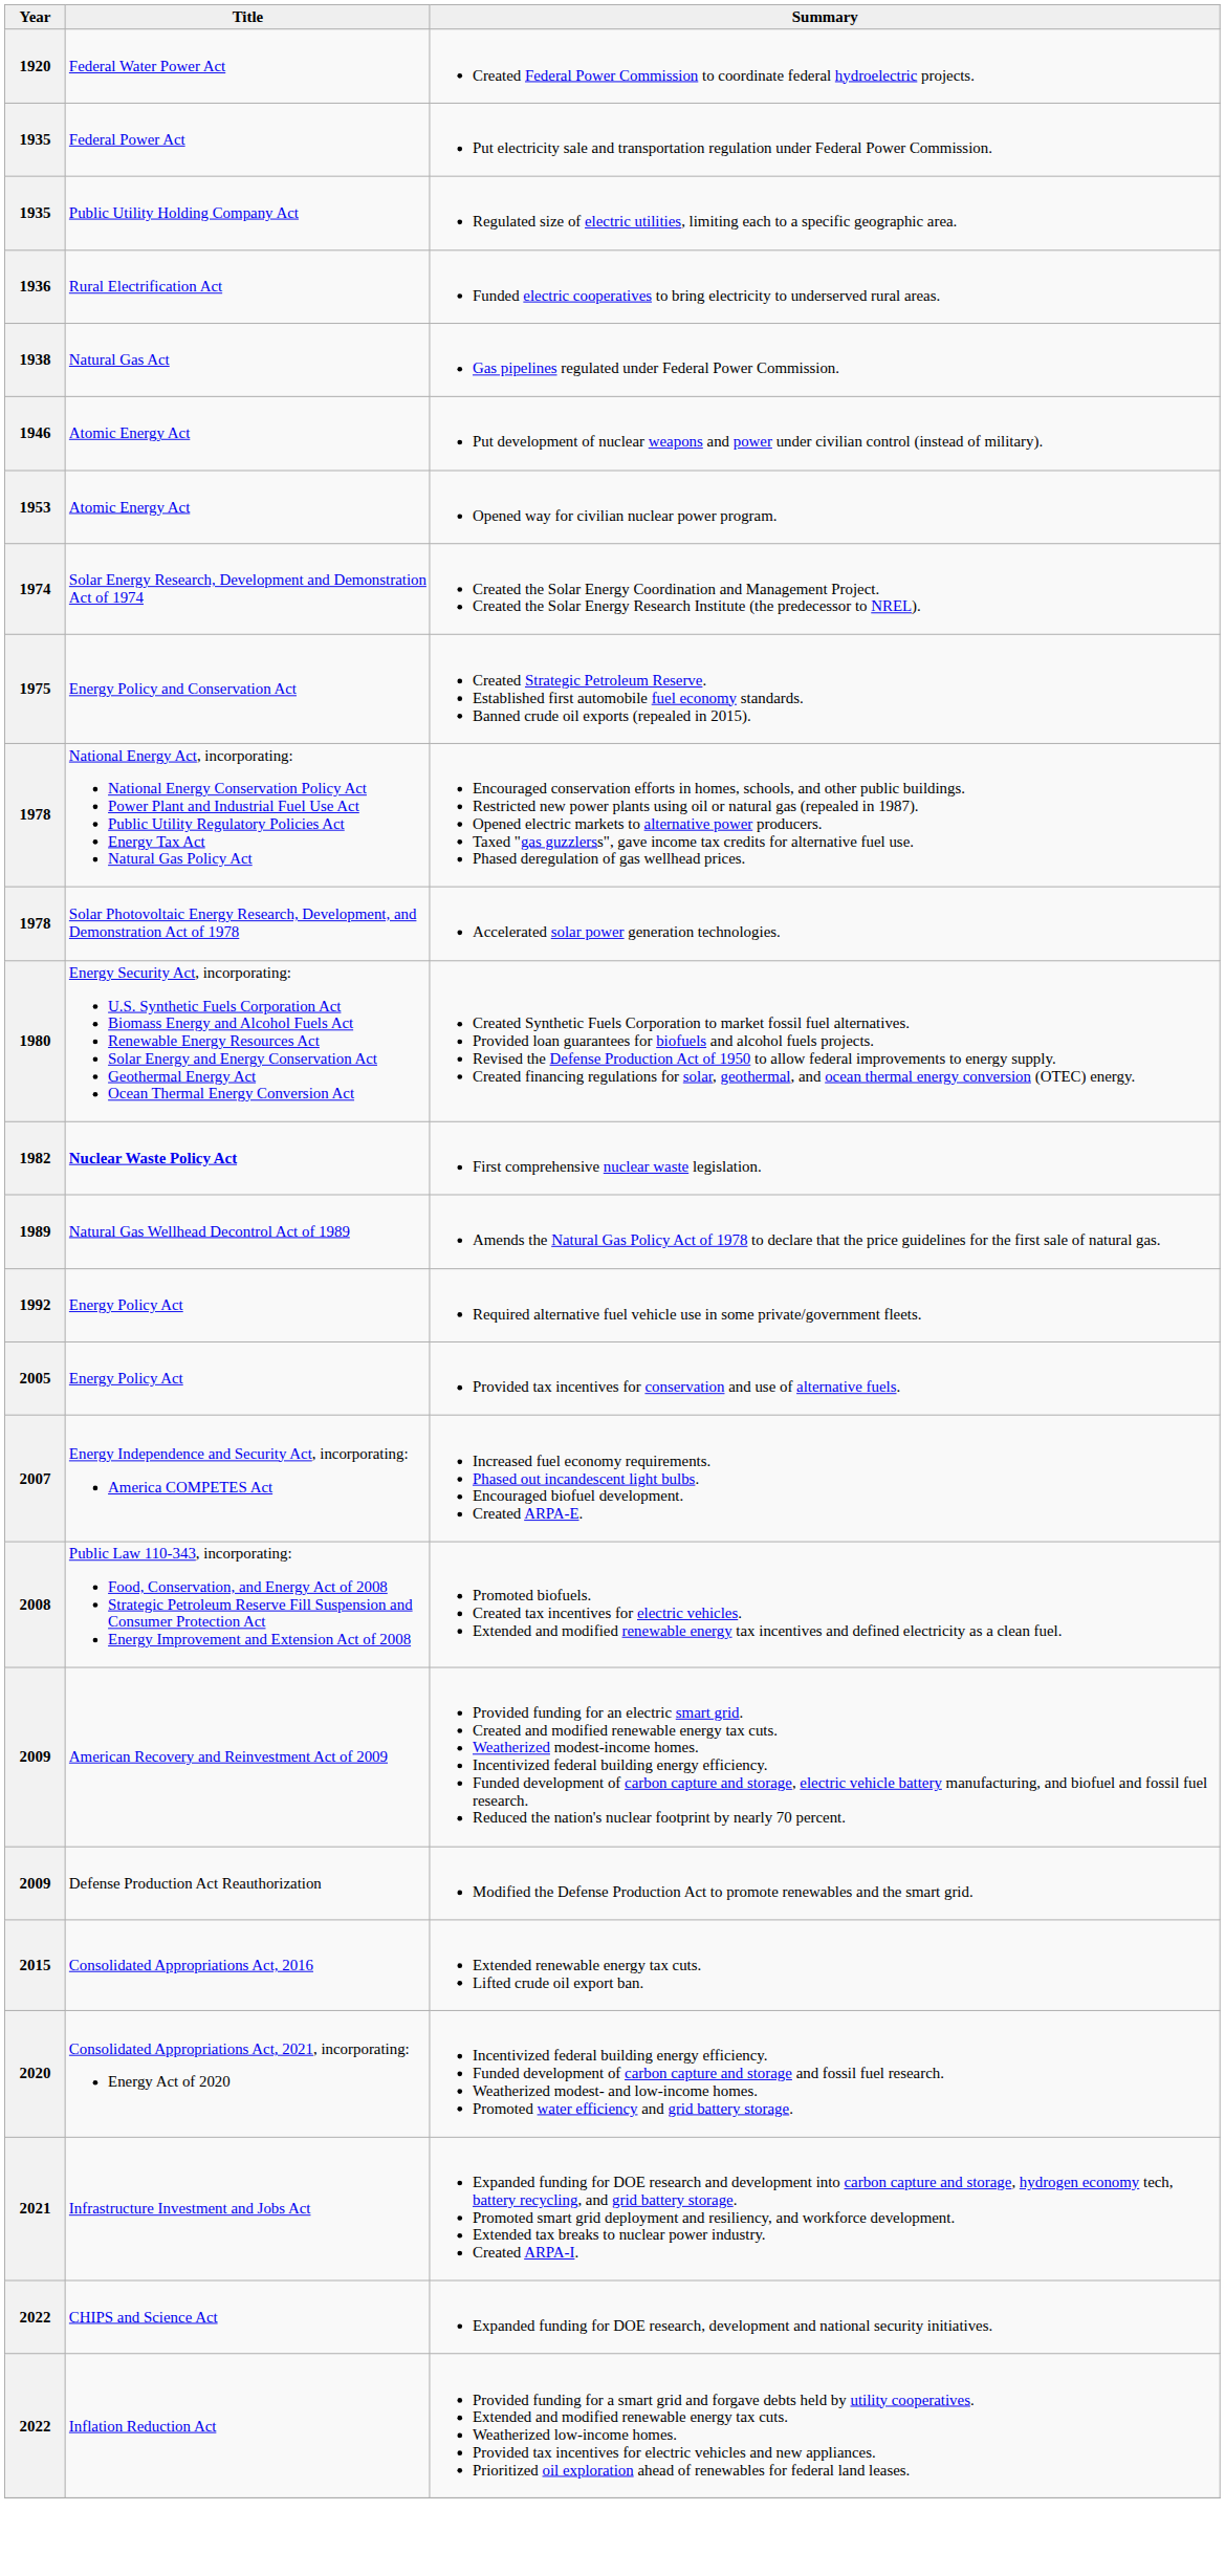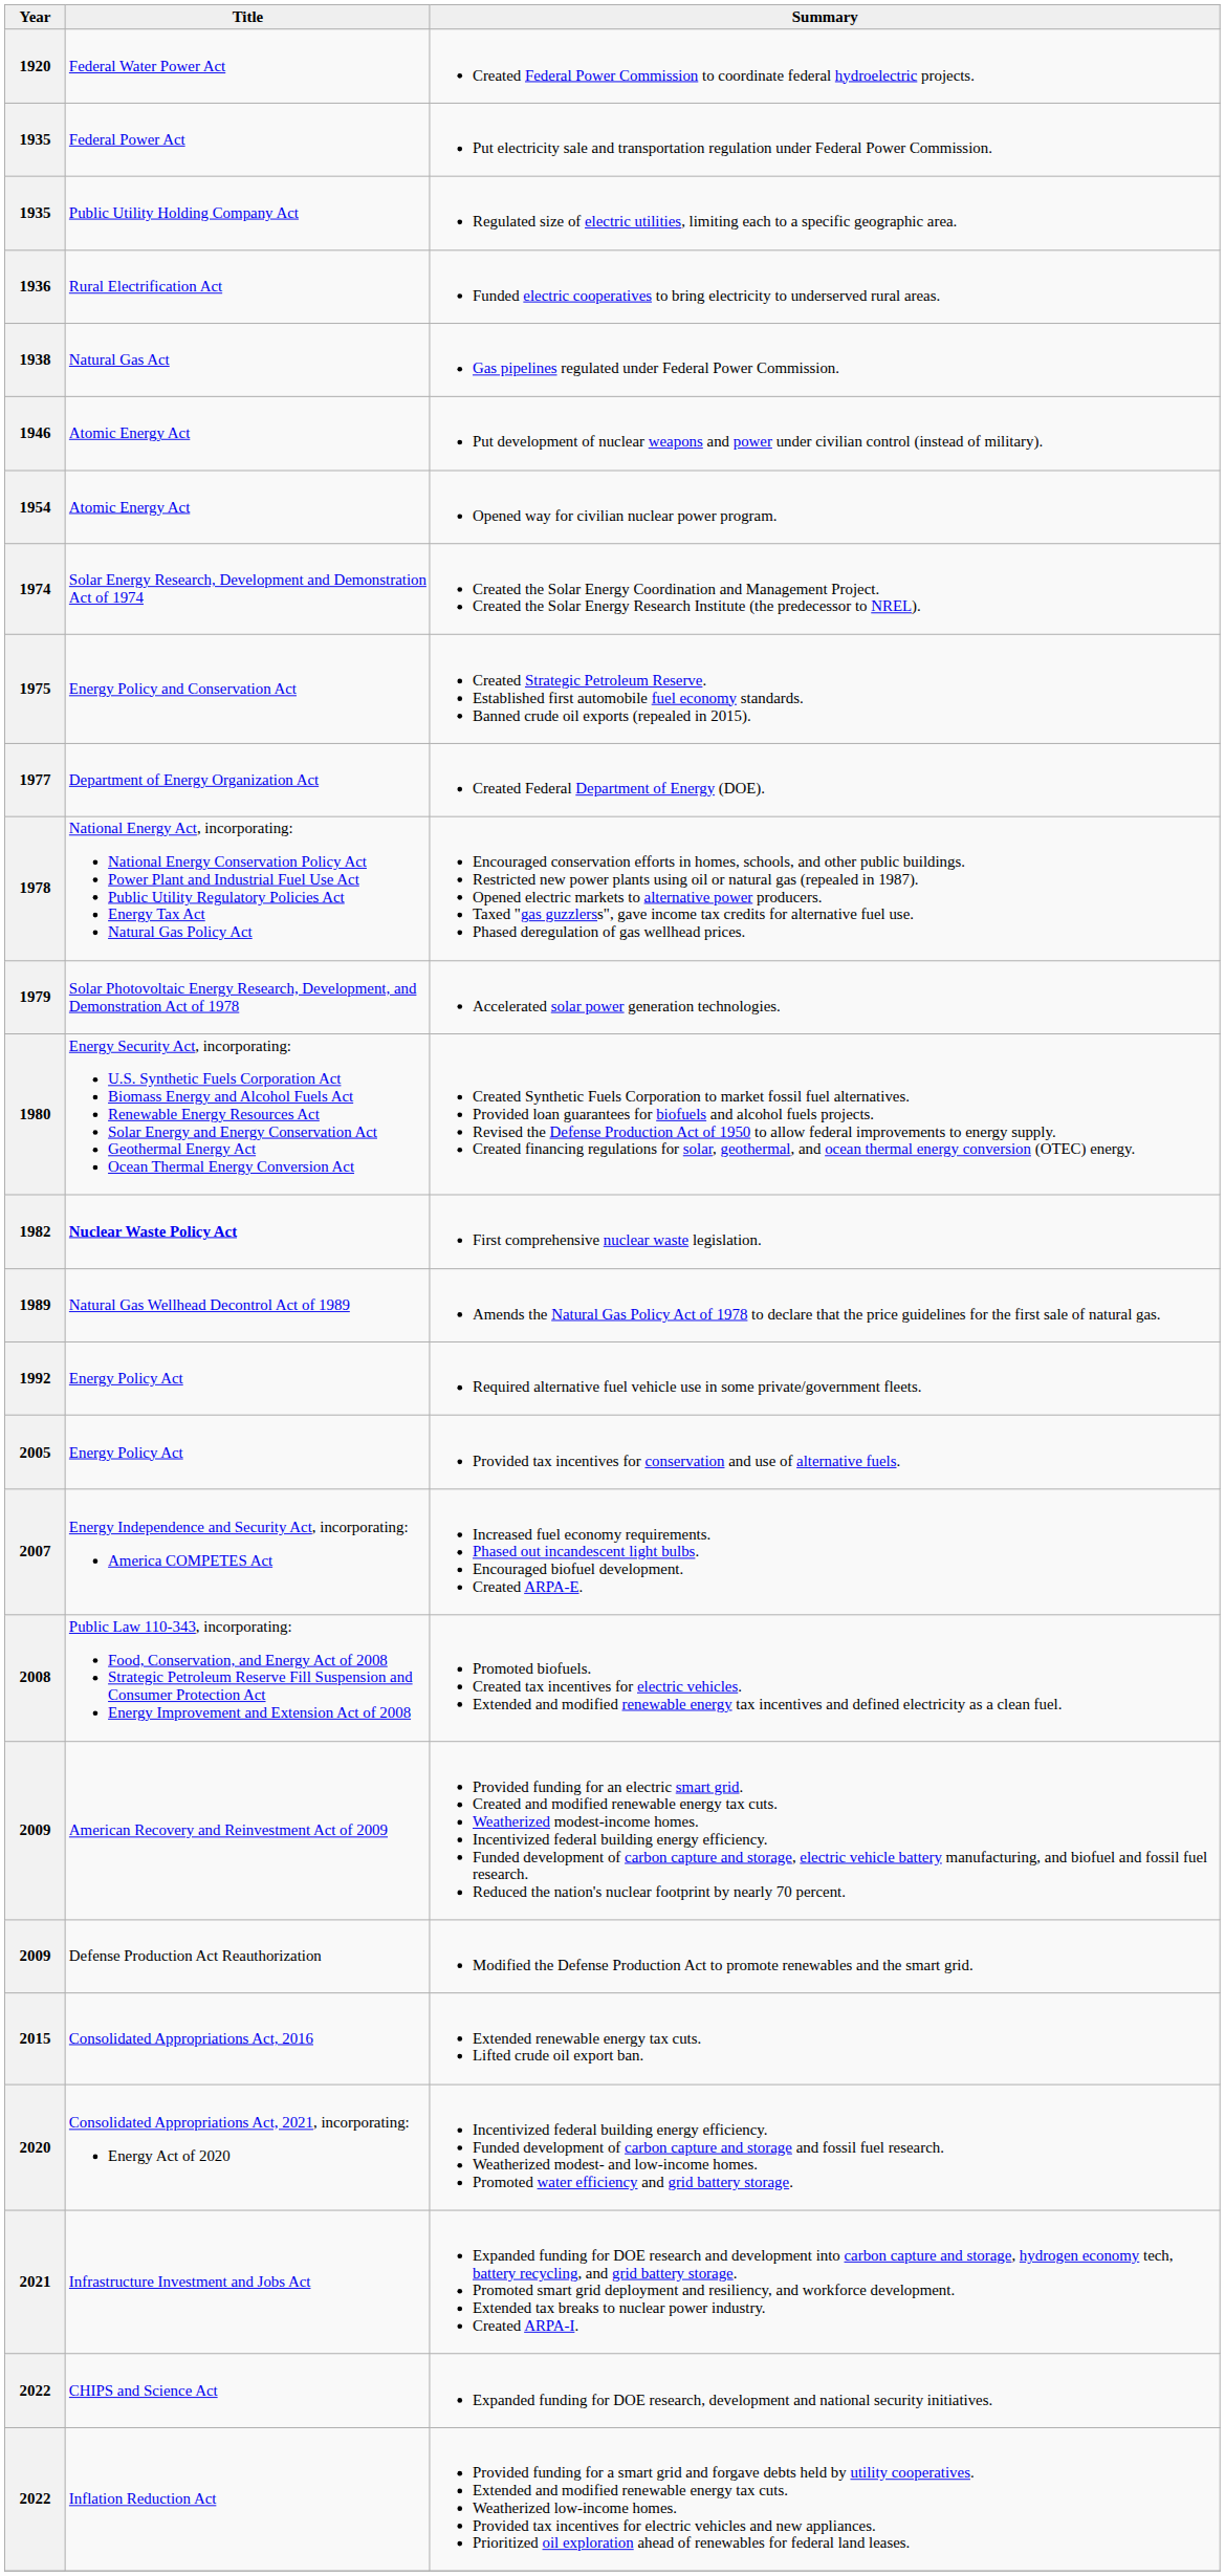Opened way for civilian nuclear power program. | Year: 1953 -> 1954
+ row: 1977 | Department of Energy Organization Act | Created Federal Department of Energy (DOE).
Accelerated solar power generation technologies. | Year: 1978 -> 1979
